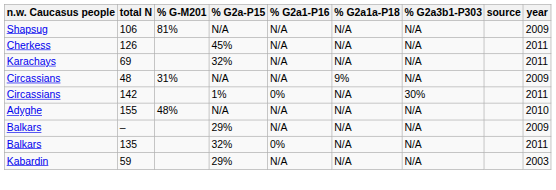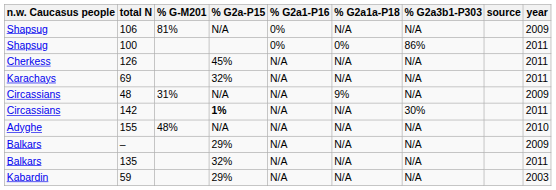106 | % G2a1-P16: N/A -> 0%
+ row: Shapsug | 100 | 0% | 0% | 86% | 2011
142 | % G2a-P15: normal -> bold
142 | % G2a1-P16: 0% -> N/A
135 | % G2a1-P16: 0% -> N/A
